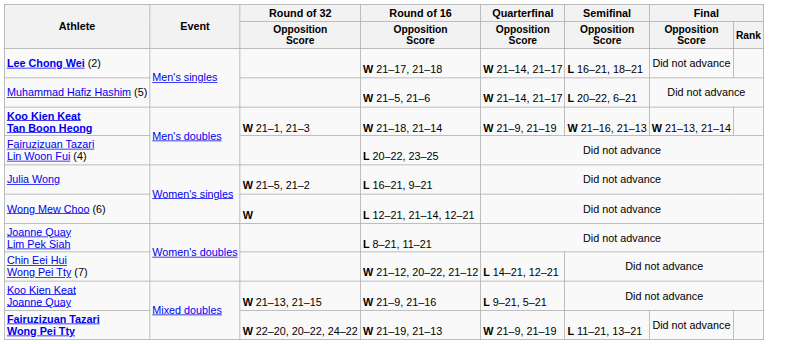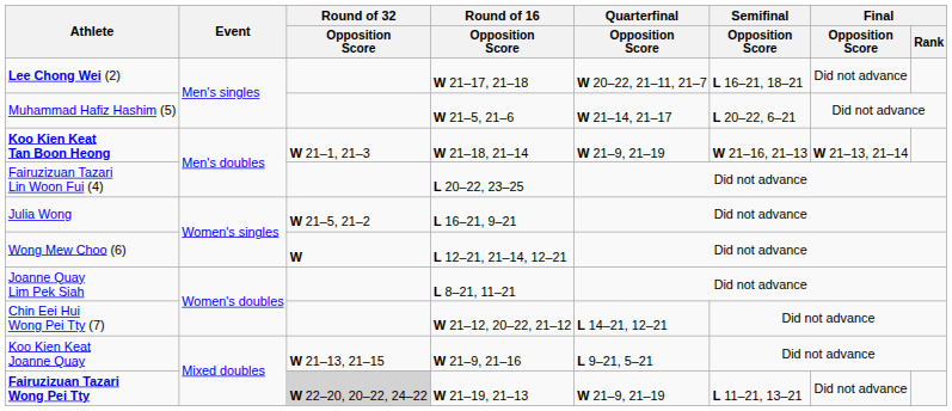Lee Chong Wei (2) | Quarterfinal / Opposition Score: W 21–14, 21–17 -> W 20–22, 21–11, 21–7
Fairuzizuan Tazari Wong Pei Tty | Round of 32 / Opposition Score: no background -> lightgrey background
